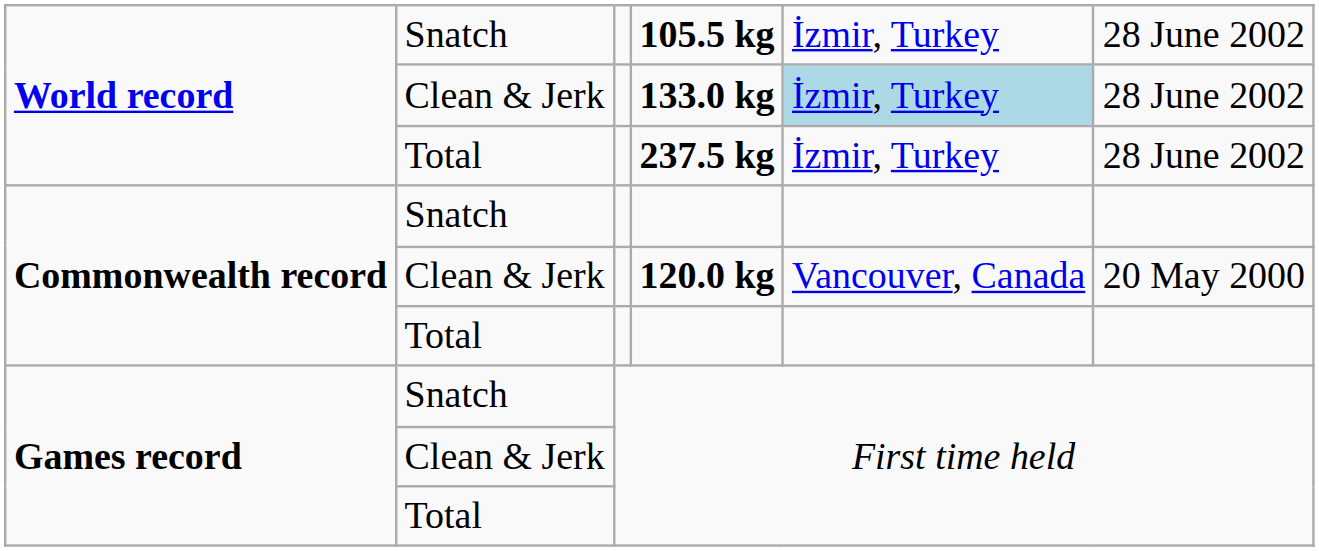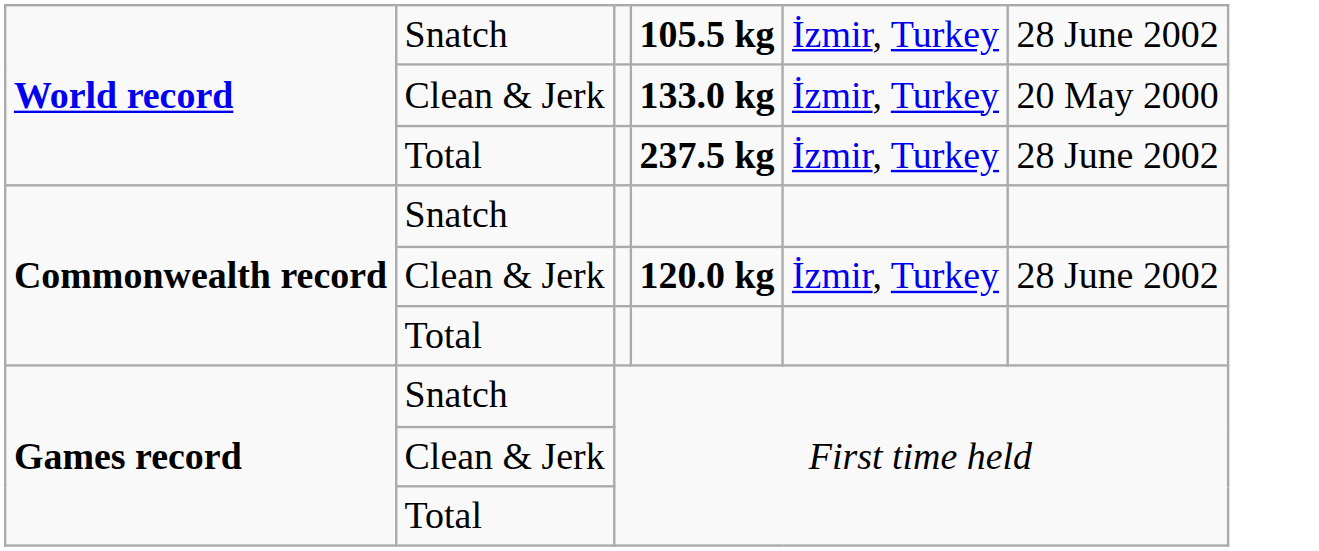133.0 kg | column 5: lightblue background -> no background
133.0 kg | column 6: 28 June 2002 -> 20 May 2000
120.0 kg | column 5: Vancouver, Canada -> İzmir, Turkey
120.0 kg | column 6: 20 May 2000 -> 28 June 2002
